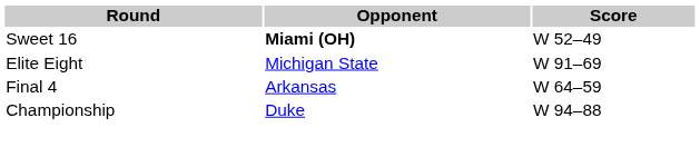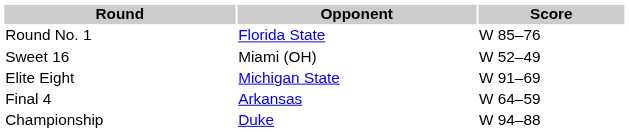+ row: Round No. 1 | Florida State | W 85–76
Sweet 16 | Opponent: bold -> normal
